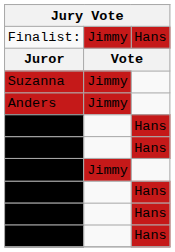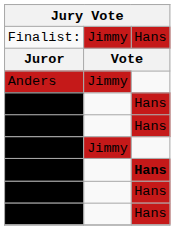- row: Suzanna | Jimmy
Mikko | column 3: normal -> bold
rows swapped: Mats <-> Annika
